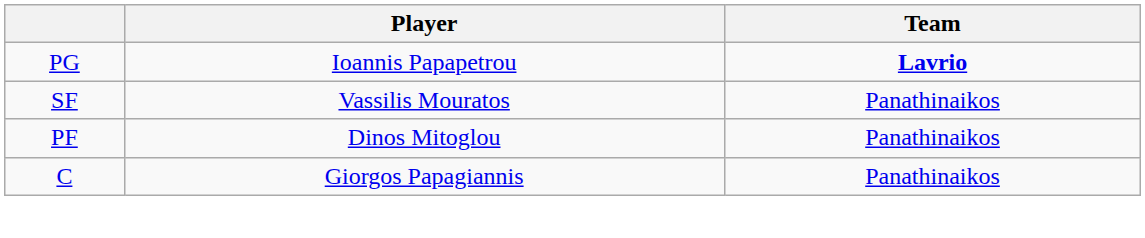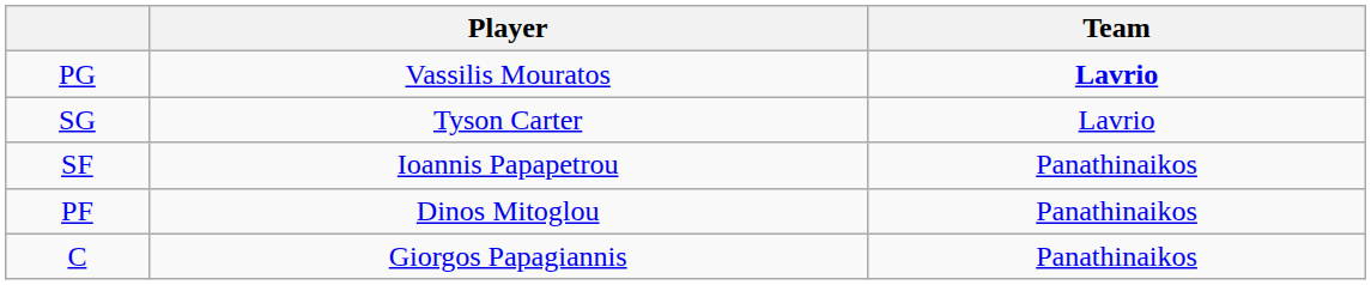PG | Player: Ioannis Papapetrou -> Vassilis Mouratos
+ row: SG | Tyson Carter | Lavrio
SF | Player: Vassilis Mouratos -> Ioannis Papapetrou
